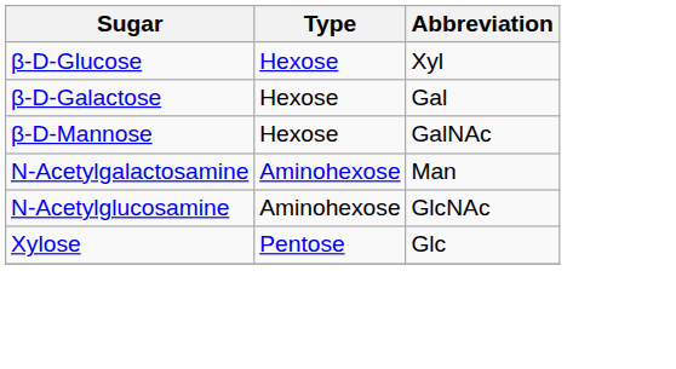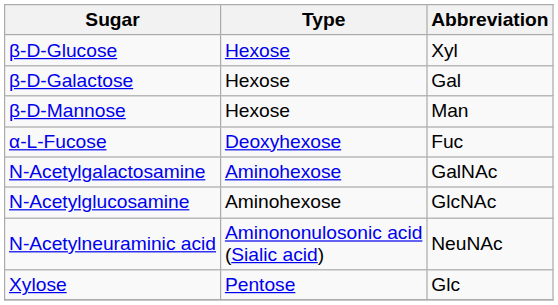β-D-Mannose | Abbreviation: GalNAc -> Man
+ row: α-L-Fucose | Deoxyhexose | Fuc
N-Acetylgalactosamine | Abbreviation: Man -> GalNAc
+ row: N-Acetylneuraminic acid | Aminononulosonic acid (Sialic acid) | NeuNAc
